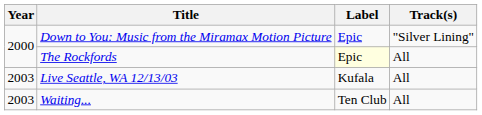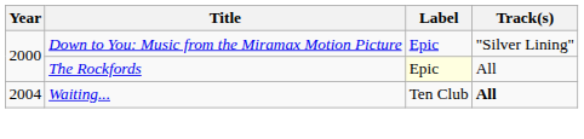- row: 2003 | Live Seattle, WA 12/13/03 | Kufala | All
Waiting... | Year: 2003 -> 2004
Waiting... | Track(s): normal -> bold
